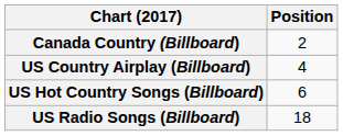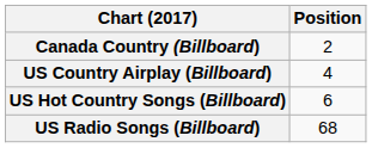US Radio Songs (Billboard) | Position: 18 -> 68
